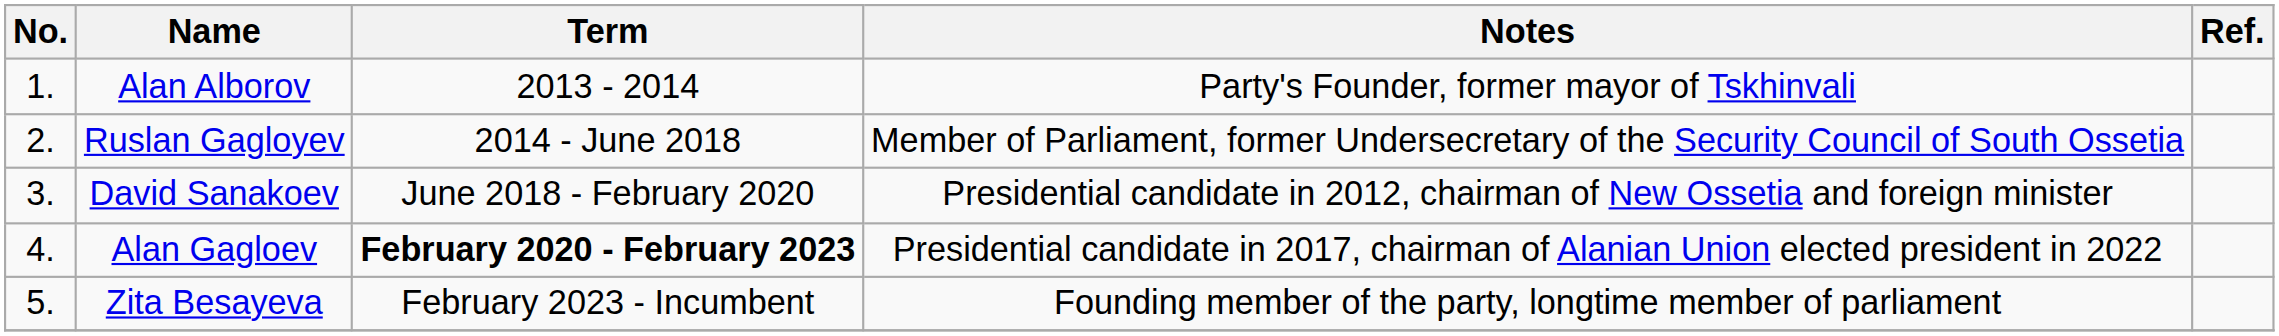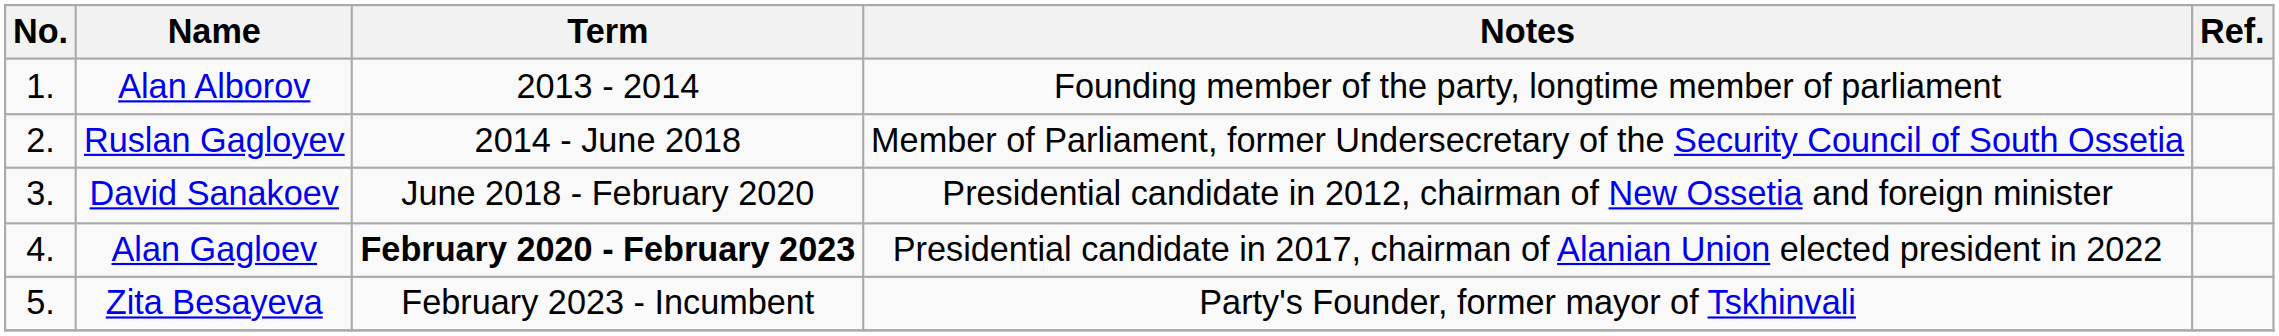Alan Alborov | Notes: Party's Founder, former mayor of Tskhinvali -> Founding member of the party, longtime member of parliament
Zita Besayeva | Notes: Founding member of the party, longtime member of parliament -> Party's Founder, former mayor of Tskhinvali
